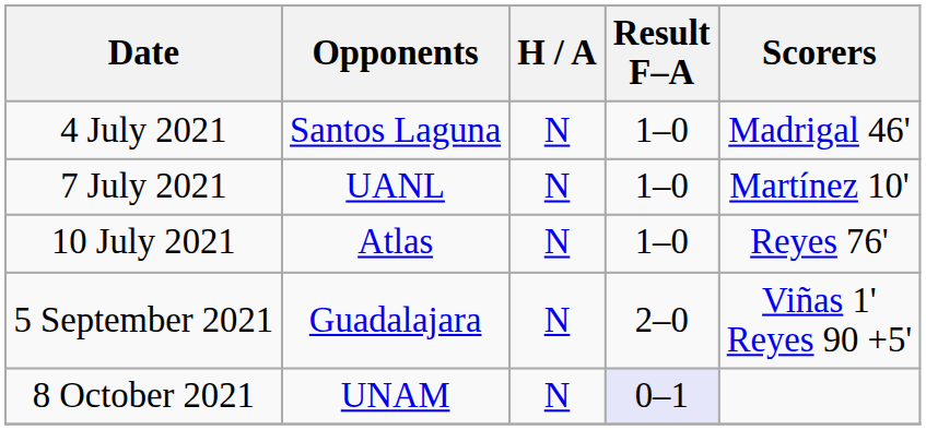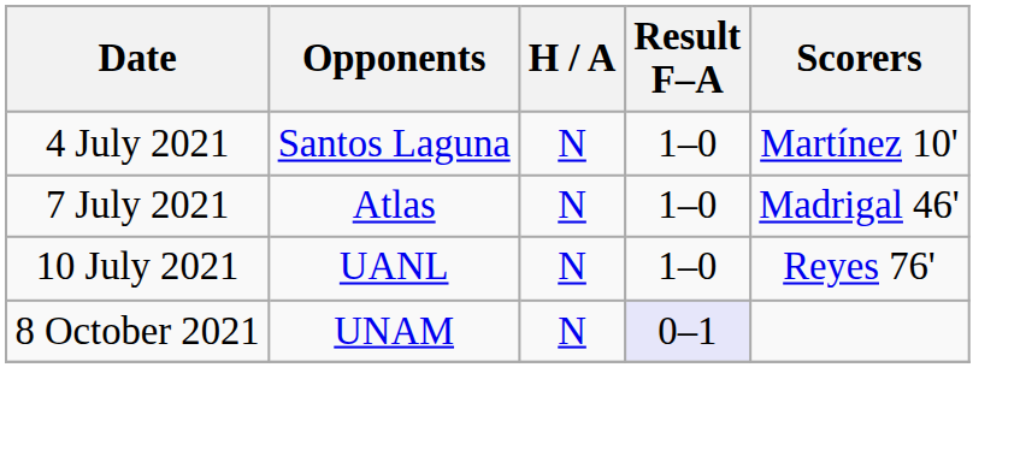4 July 2021 | Scorers: Madrigal 46' -> Martínez 10'
7 July 2021 | Opponents: UANL -> Atlas
7 July 2021 | Scorers: Martínez 10' -> Madrigal 46'
10 July 2021 | Opponents: Atlas -> UANL
- row: 5 September 2021 | Guadalajara | N | 2–0 | Viñas 1' Reyes 90 +5'
